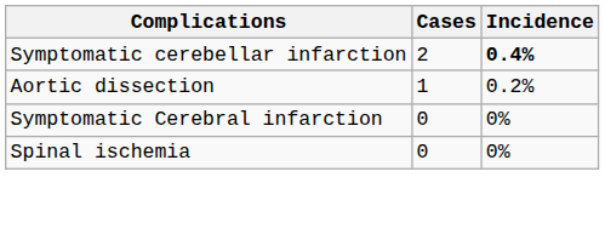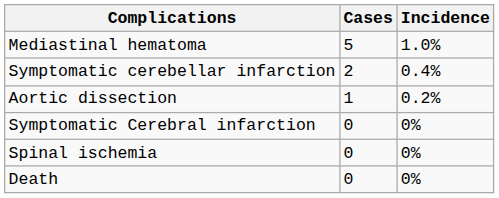+ row: Mediastinal hematoma | 5 | 1.0%
Symptomatic cerebellar infarction | Incidence: bold -> normal
+ row: Death | 0 | 0%
